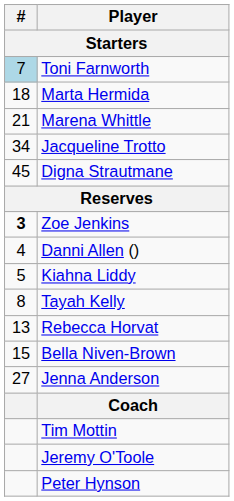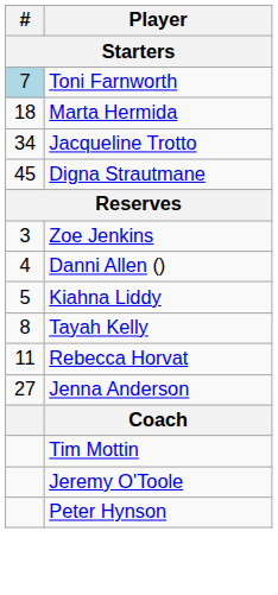- row: 21 | Marena Whittle
Zoe Jenkins | #: bold -> normal
Rebecca Horvat | #: 13 -> 11
- row: 15 | Bella Niven-Brown
